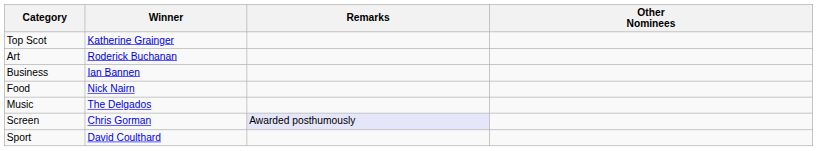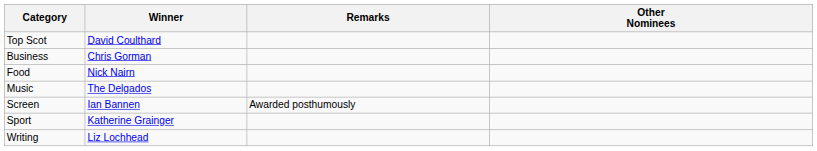Top Scot | Winner: Katherine Grainger -> David Coulthard
- row: Art | Roderick Buchanan
Business | Winner: Ian Bannen -> Chris Gorman
Screen | Winner: Chris Gorman -> Ian Bannen
Screen | Remarks: lavender background -> no background
Sport | Winner: David Coulthard -> Katherine Grainger
+ row: Writing | Liz Lochhead
